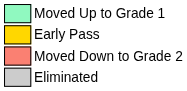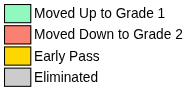rows swapped: Moved Down to Grade 2 <-> Early Pass
